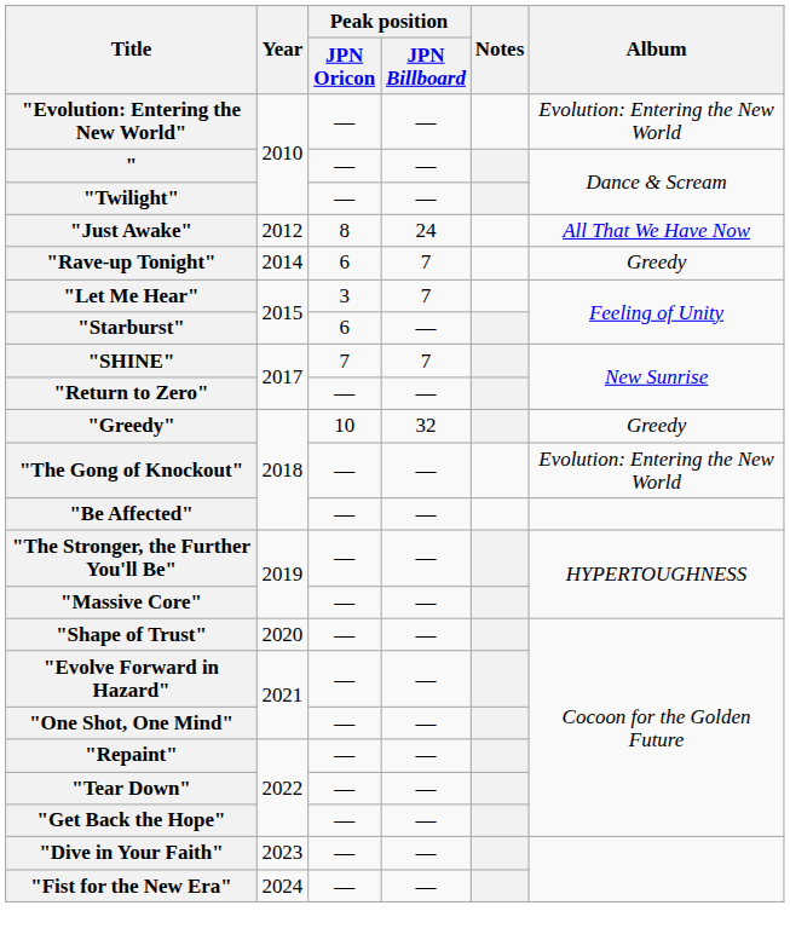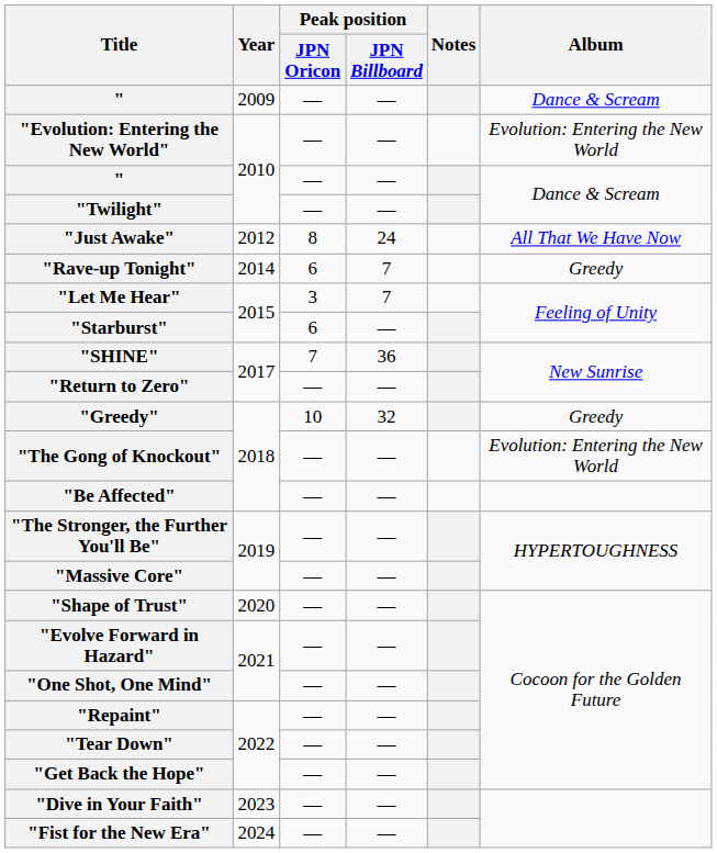+ row: " | 2009 | — | — | Dance & Scream
"SHINE" | Peak position / JPN Billboard: 7 -> 36
